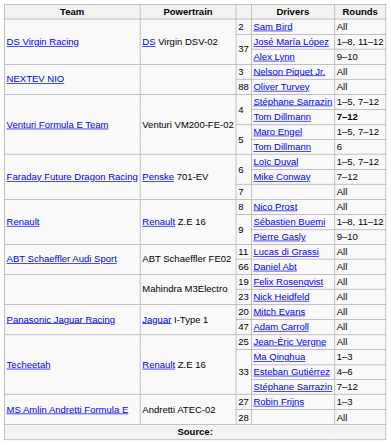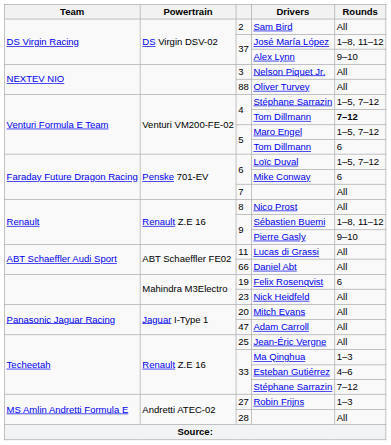Mike Conway | Rounds: 7–12 -> 6
Felix Rosenqvist | Rounds: All -> 6
